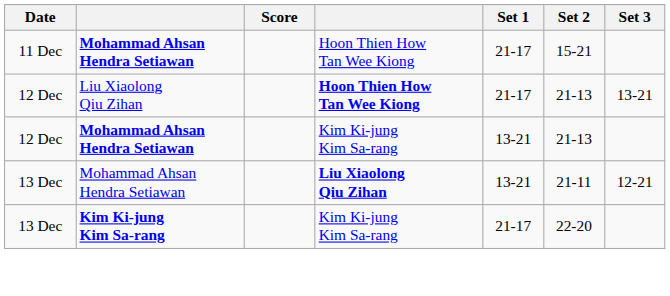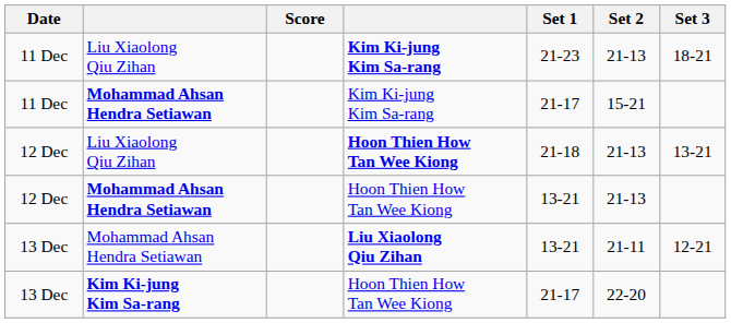+ row: 11 Dec | Liu Xiaolong Qiu Zihan | Kim Ki-jung Kim Sa-rang | 21-23 | 21-13 | 18-21
11 Dec / Mohammad Ahsan Hendra Setiawan | column 4: Hoon Thien How Tan Wee Kiong -> Kim Ki-jung Kim Sa-rang
12 Dec / Liu Xiaolong Qiu Zihan | Set 1: 21-17 -> 21-18
12 Dec / Mohammad Ahsan Hendra Setiawan | column 4: Kim Ki-jung Kim Sa-rang -> Hoon Thien How Tan Wee Kiong
13 Dec / Kim Ki-jung Kim Sa-rang | column 4: Kim Ki-jung Kim Sa-rang -> Hoon Thien How Tan Wee Kiong
